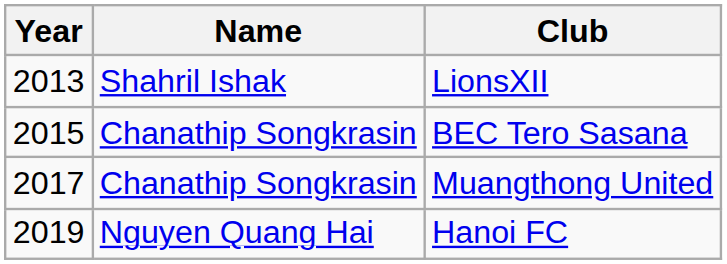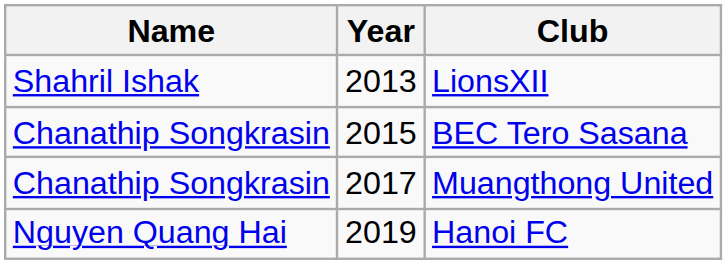columns swapped: Year <-> Name
